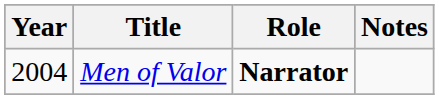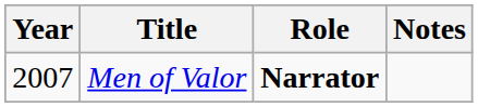Men of Valor | Year: 2004 -> 2007
